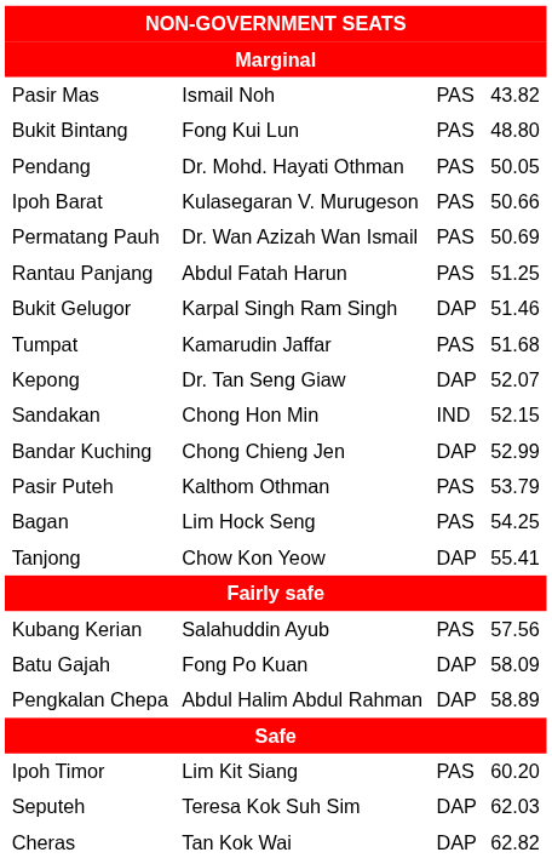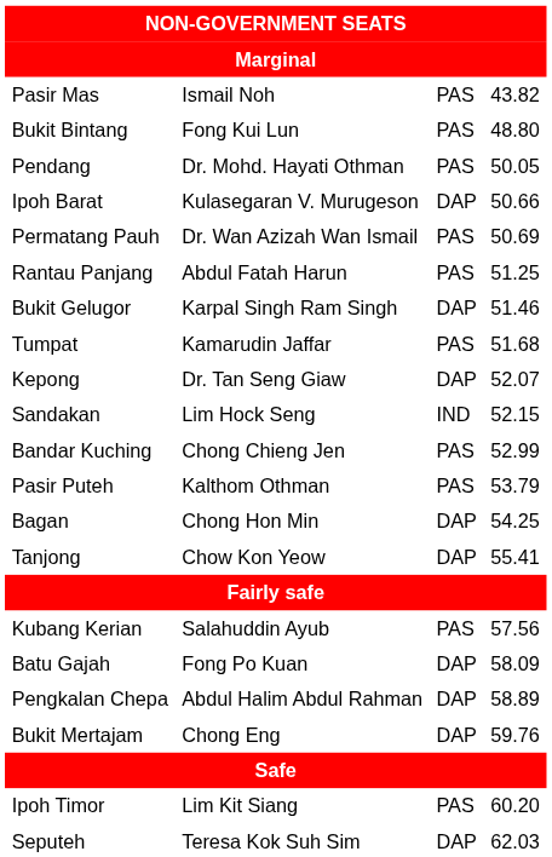Ipoh Barat | column 3: PAS -> DAP
Sandakan | column 2: Chong Hon Min -> Lim Hock Seng
Bandar Kuching | column 3: DAP -> PAS
Bagan | column 2: Lim Hock Seng -> Chong Hon Min
Bagan | column 3: PAS -> DAP
+ row: Bukit Mertajam | Chong Eng | DAP | 59.76
- row: Cheras | Tan Kok Wai | DAP | 62.82
